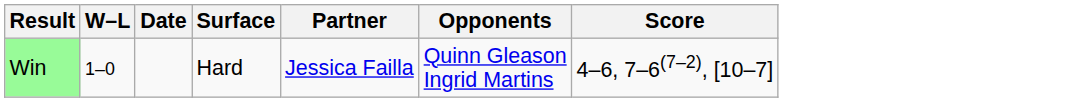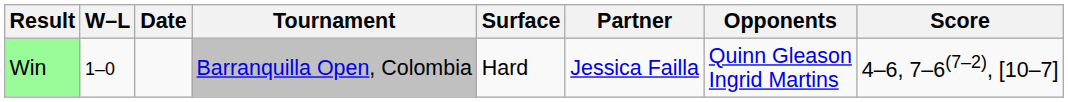+ column: Tournament | Barranquilla Open, Colombia
